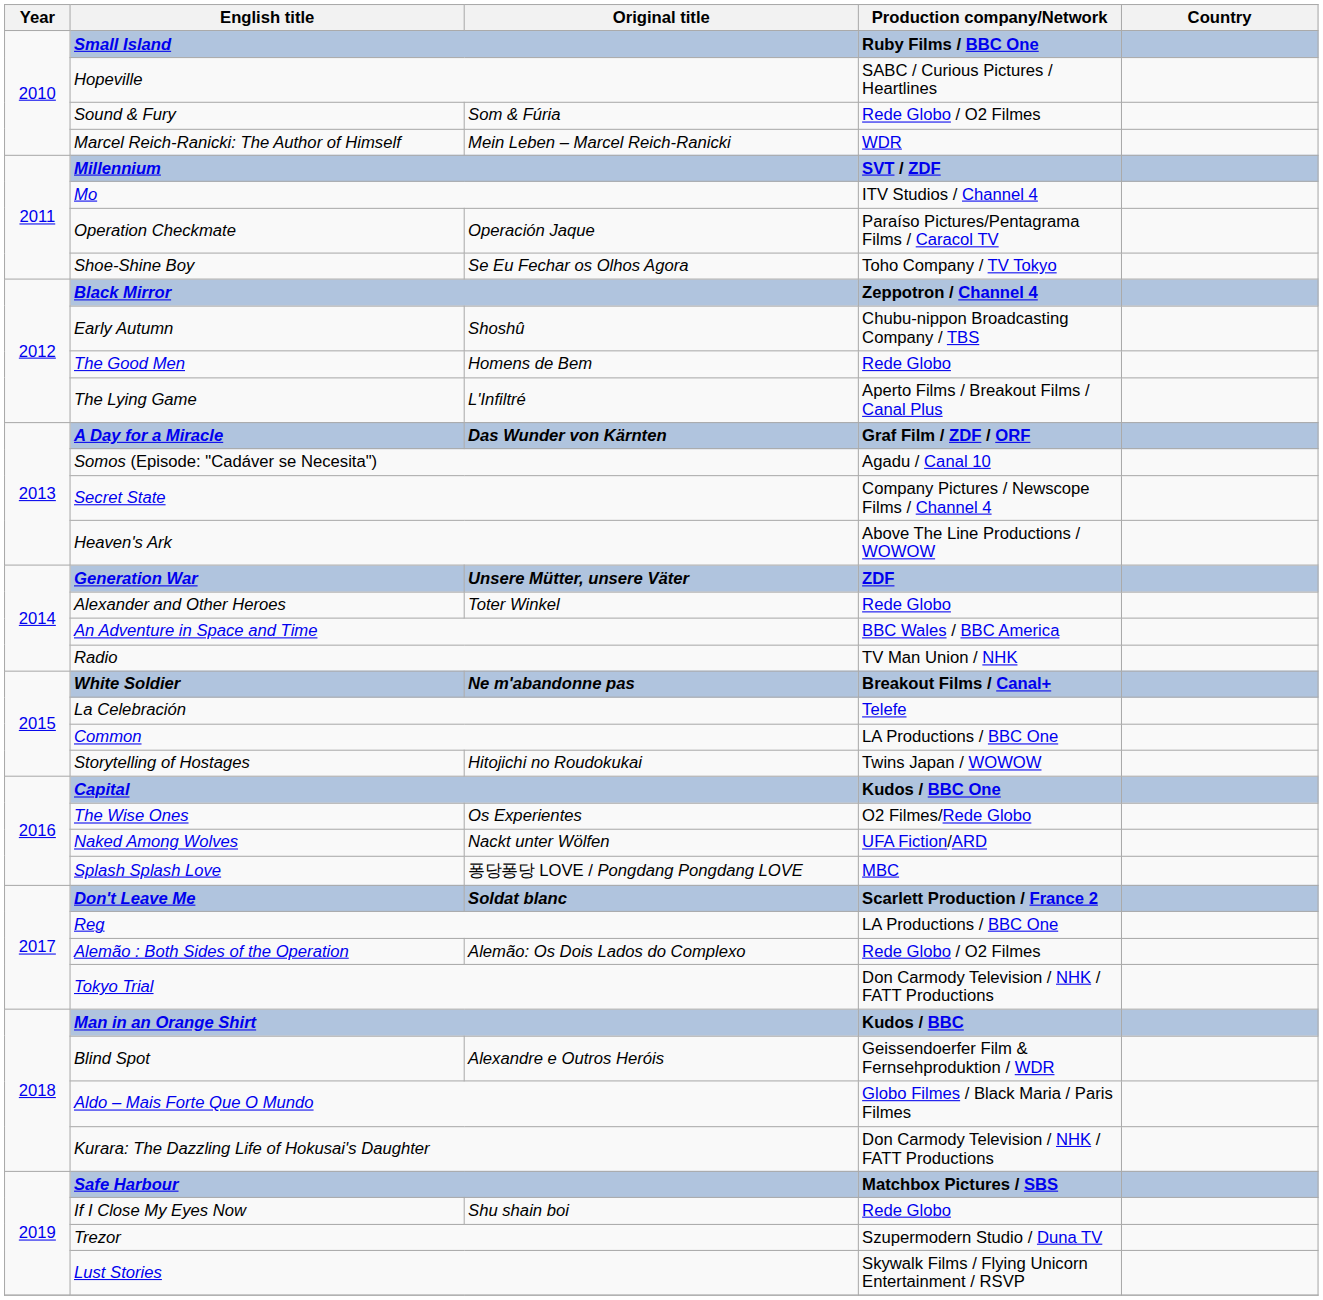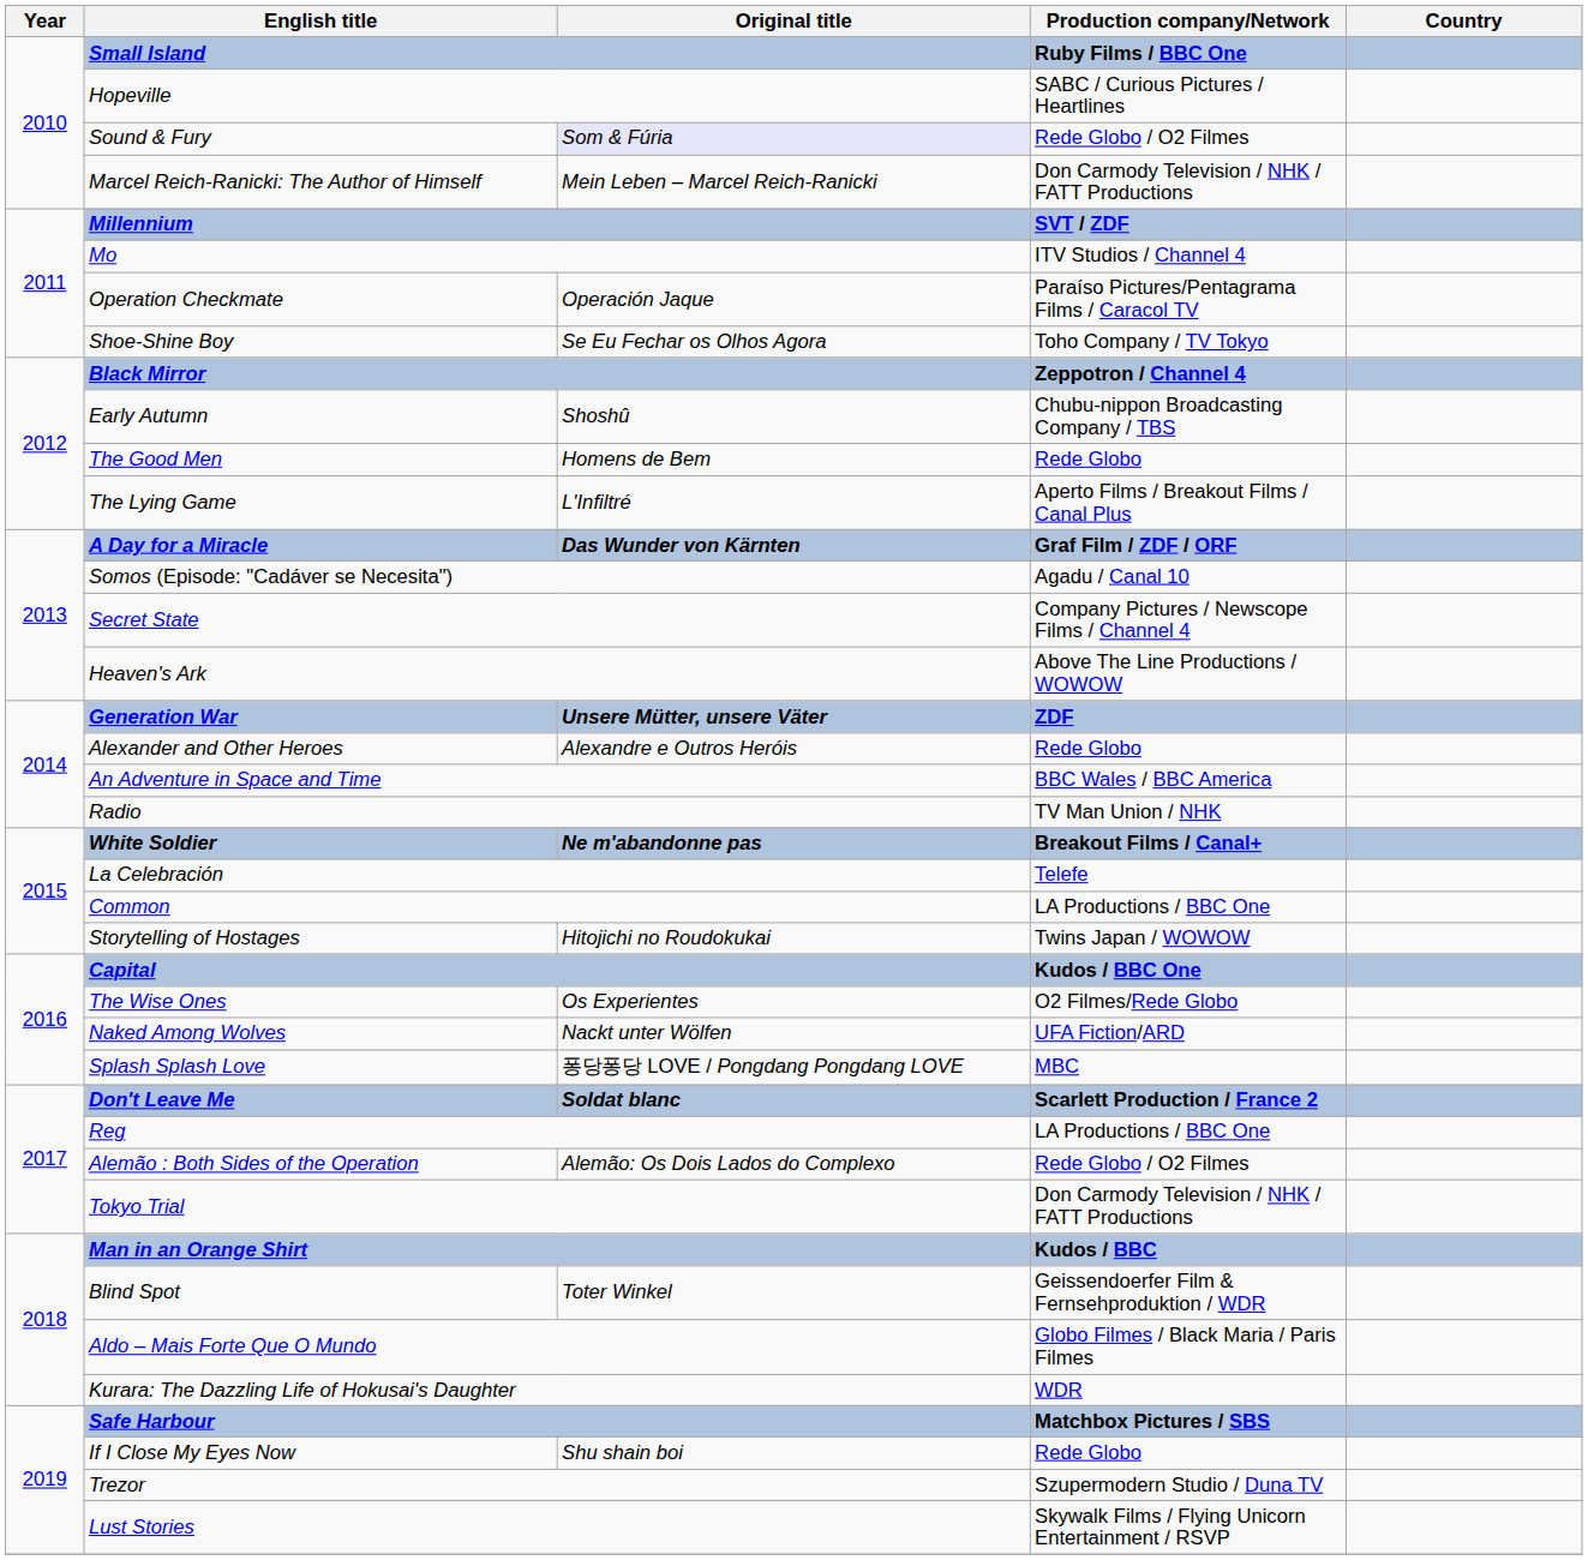Sound & Fury | Original title: no background -> lavender background
Marcel Reich-Ranicki: The Author of Himself | Production company/Network: WDR -> Don Carmody Television / NHK / FATT Productions
Alexander and Other Heroes | Original title: Toter Winkel -> Alexandre e Outros Heróis
Blind Spot | Original title: Alexandre e Outros Heróis -> Toter Winkel
Kurara: The Dazzling Life of Hokusai's Daughter | Production company/Network: Don Carmody Television / NHK / FATT Productions -> WDR
